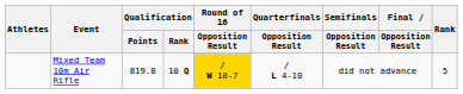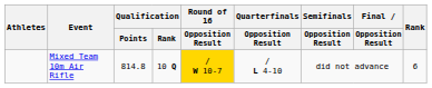Mixed Team 10m Air Rifle | Qualification / Points: 819.8 -> 814.8
Mixed Team 10m Air Rifle | Rank: 5 -> 6
